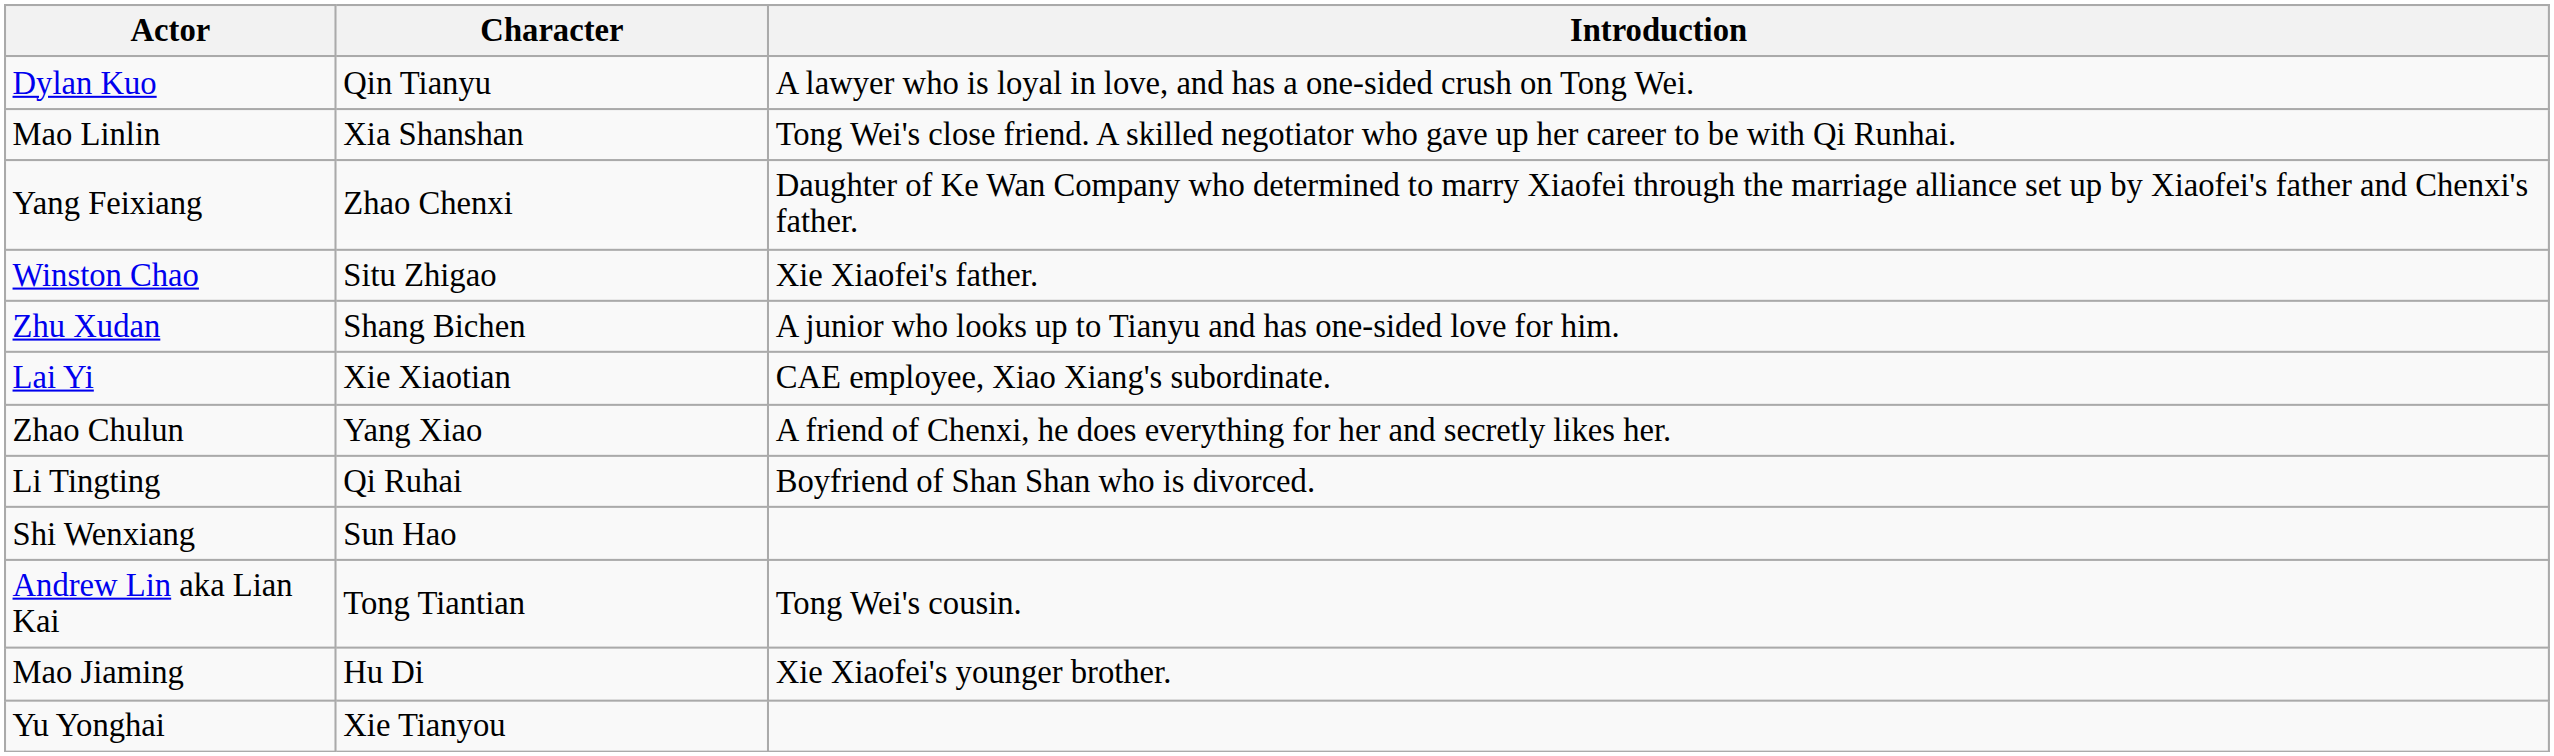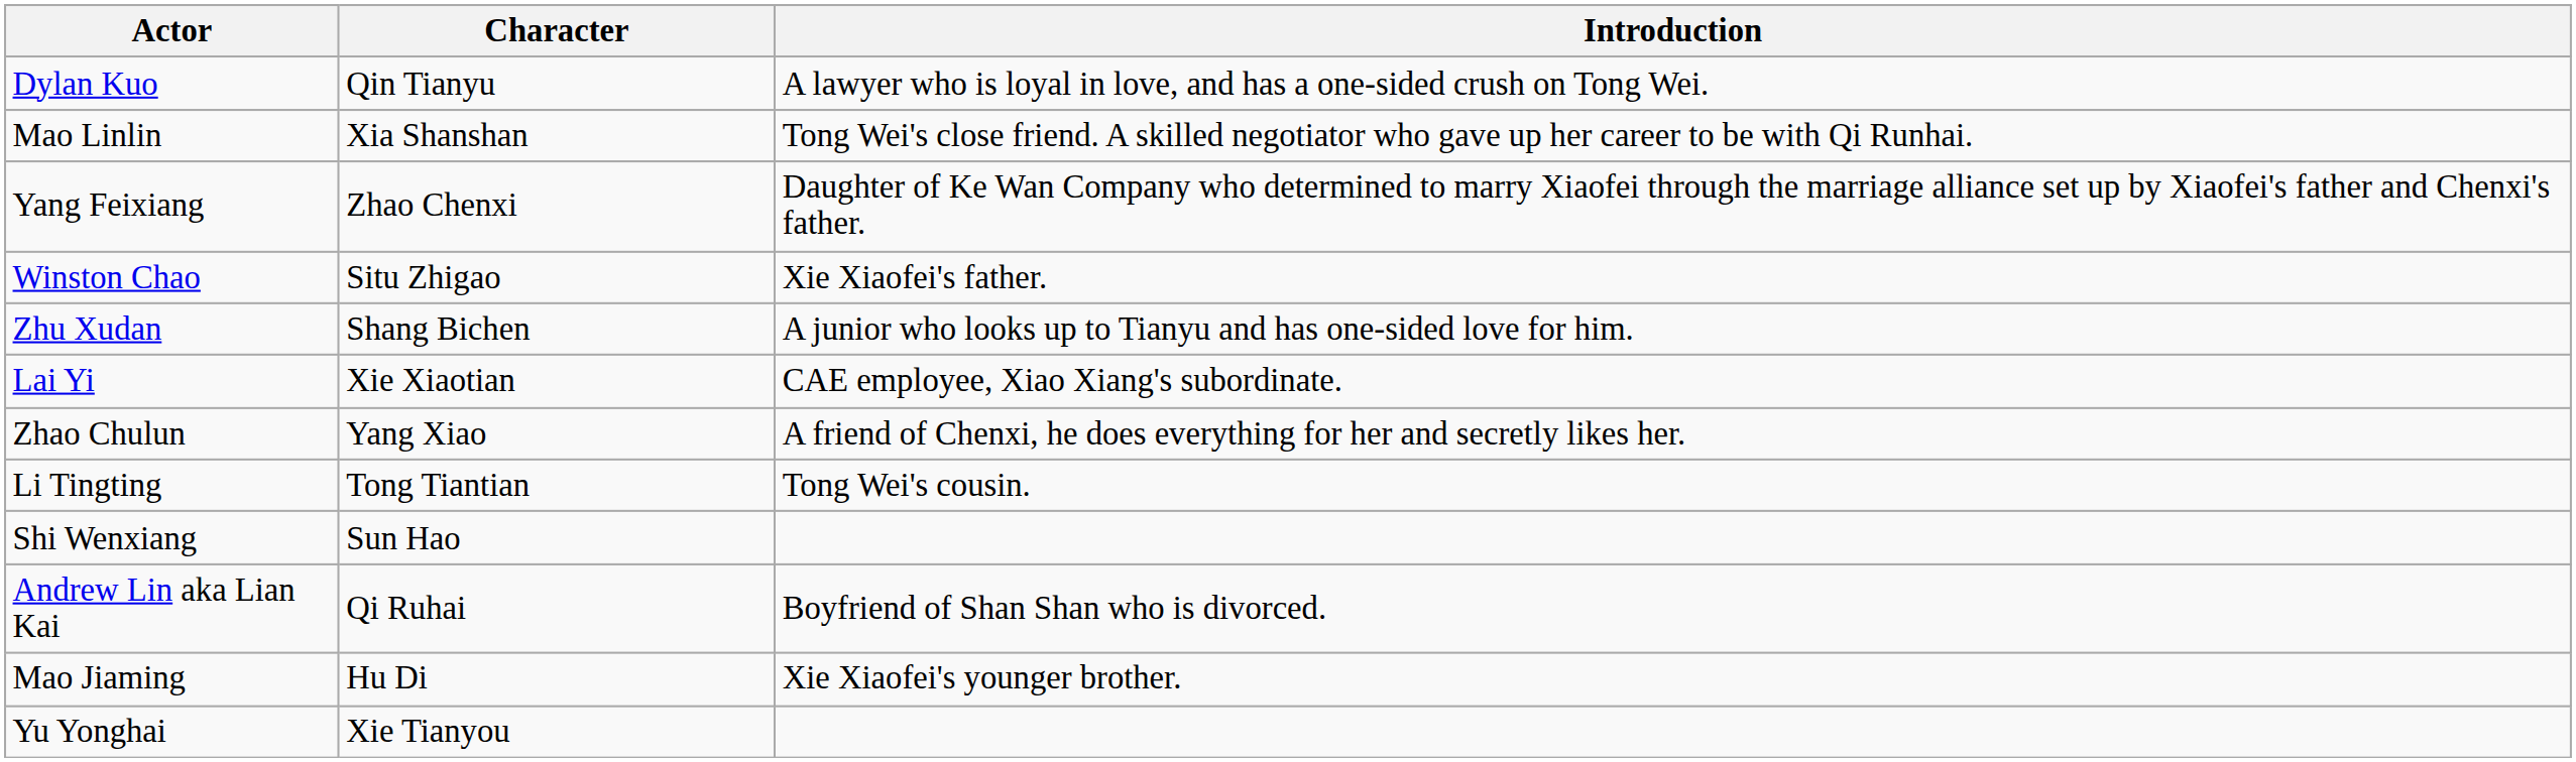Li Tingting | Character: Qi Ruhai -> Tong Tiantian
Li Tingting | Introduction: Boyfriend of Shan Shan who is divorced. -> Tong Wei's cousin.
Andrew Lin aka Lian Kai | Character: Tong Tiantian -> Qi Ruhai
Andrew Lin aka Lian Kai | Introduction: Tong Wei's cousin. -> Boyfriend of Shan Shan who is divorced.
